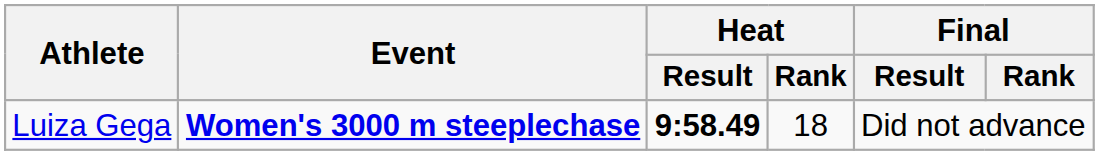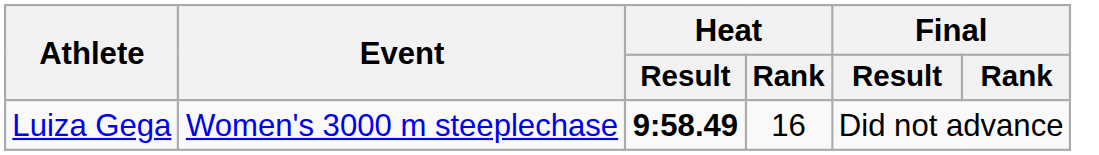Luiza Gega | Event: bold -> normal
Luiza Gega | Heat / Rank: 18 -> 16
